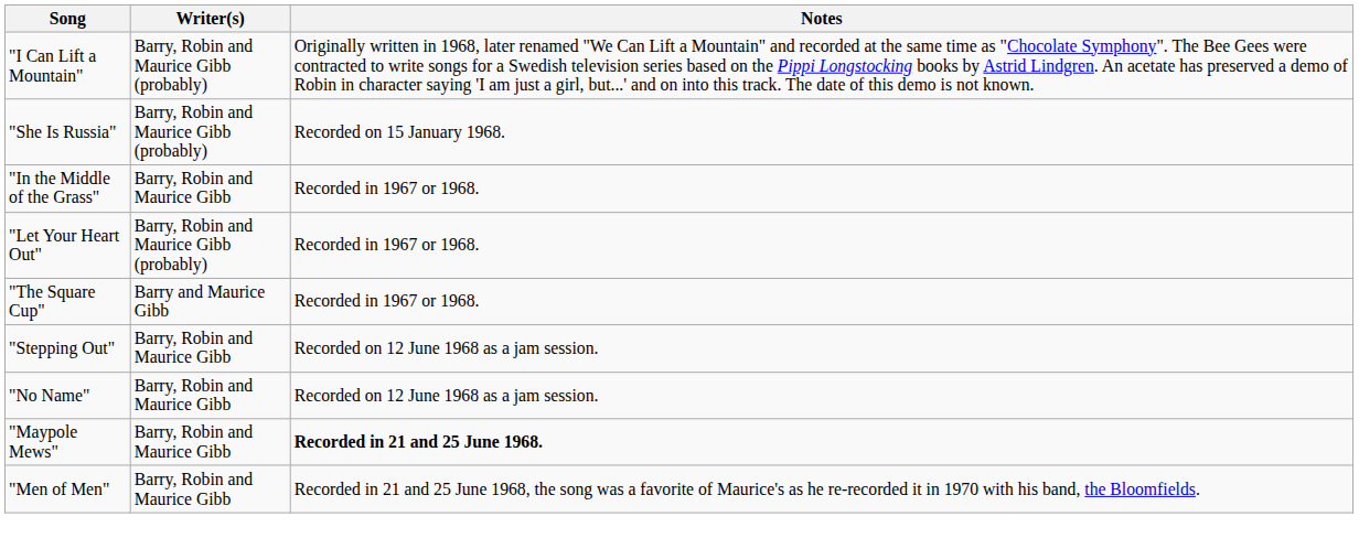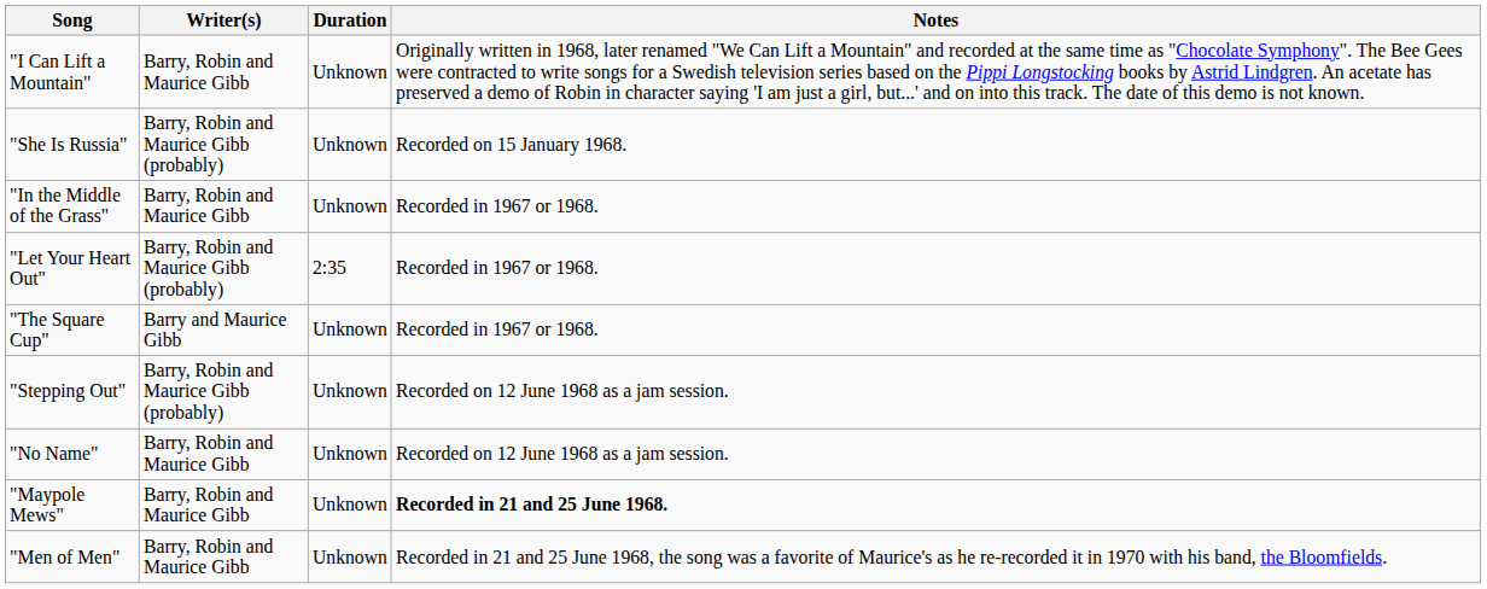+ column: Duration | Unknown | Unknown | Unknown | 2:35 | Unknown | Unknown | Unknown | Unknown | Unknown
"I Can Lift a Mountain" | Writer(s): Barry, Robin and Maurice Gibb (probably) -> Barry, Robin and Maurice Gibb
"Stepping Out" | Writer(s): Barry, Robin and Maurice Gibb -> Barry, Robin and Maurice Gibb (probably)
